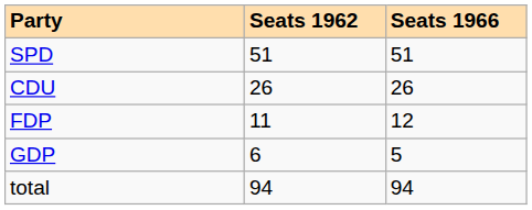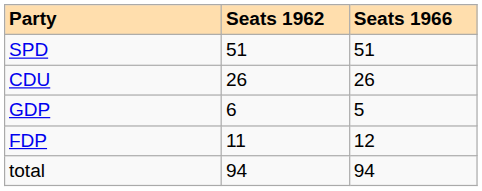rows swapped: FDP <-> GDP
